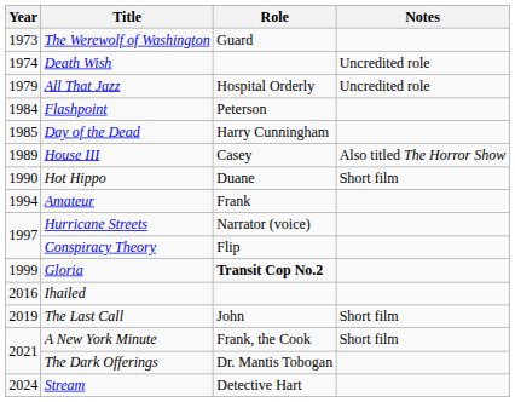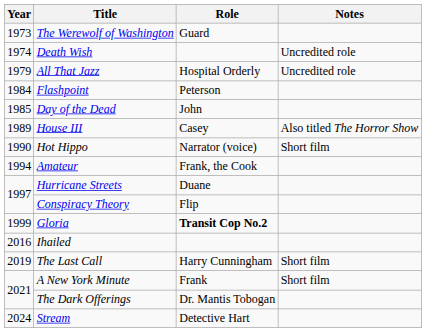Day of the Dead | Role: Harry Cunningham -> John
Hot Hippo | Role: Duane -> Narrator (voice)
Amateur | Role: Frank -> Frank, the Cook
Hurricane Streets | Role: Narrator (voice) -> Duane
The Last Call | Role: John -> Harry Cunningham
A New York Minute | Role: Frank, the Cook -> Frank
